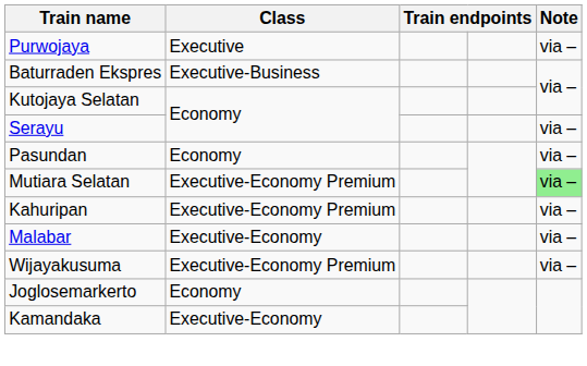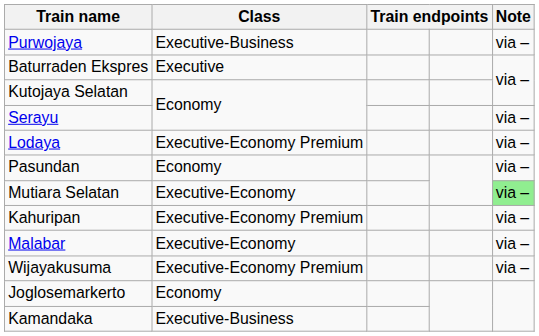Purwojaya | Class: Executive -> Executive-Business
Baturraden Ekspres | Class: Executive-Business -> Executive
+ row: Lodaya | Executive-Economy Premium | via –
Mutiara Selatan | Class: Executive-Economy Premium -> Executive-Economy
Kamandaka | Class: Executive-Economy -> Executive-Business
